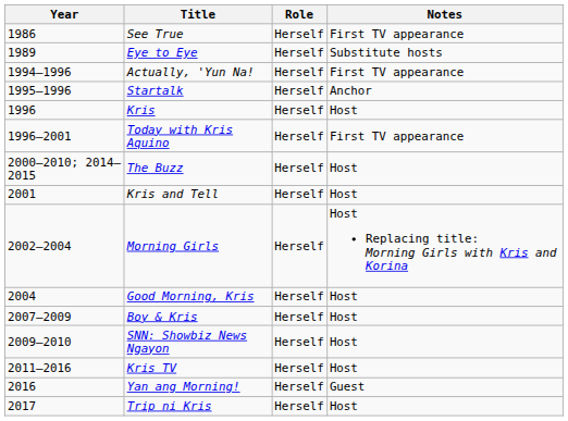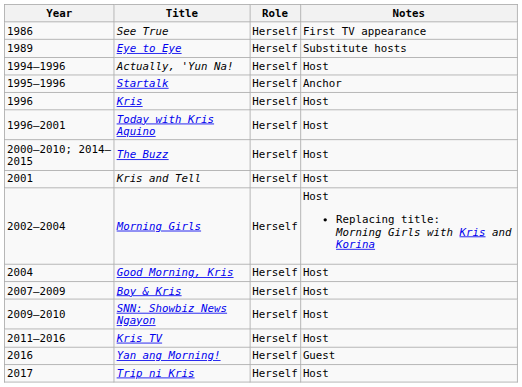Actually, 'Yun Na! | Notes: First TV appearance -> Host
Today with Kris Aquino | Notes: First TV appearance -> Host
